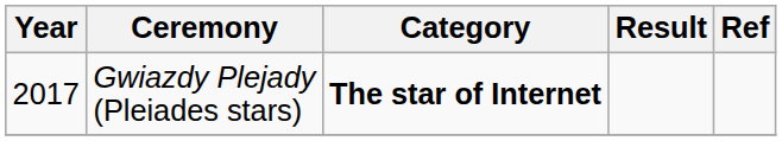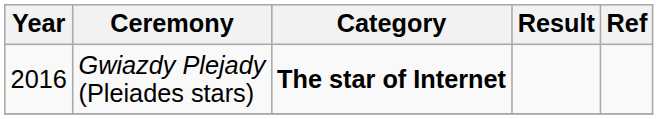Gwiazdy Plejady (Pleiades stars) | Year: 2017 -> 2016
